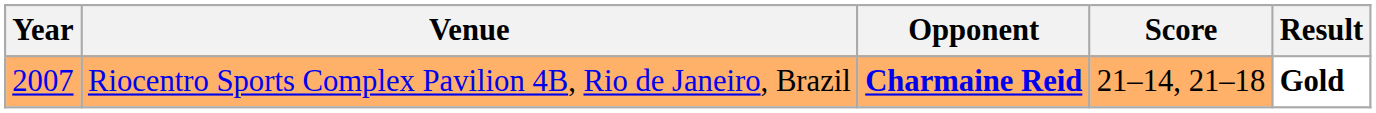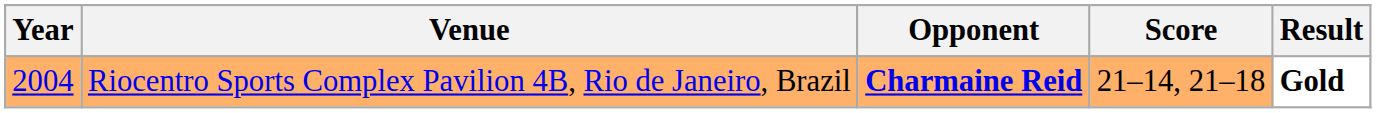Riocentro Sports Complex Pavilion 4B, Rio de Janeiro, Brazil | Year: 2007 -> 2004
